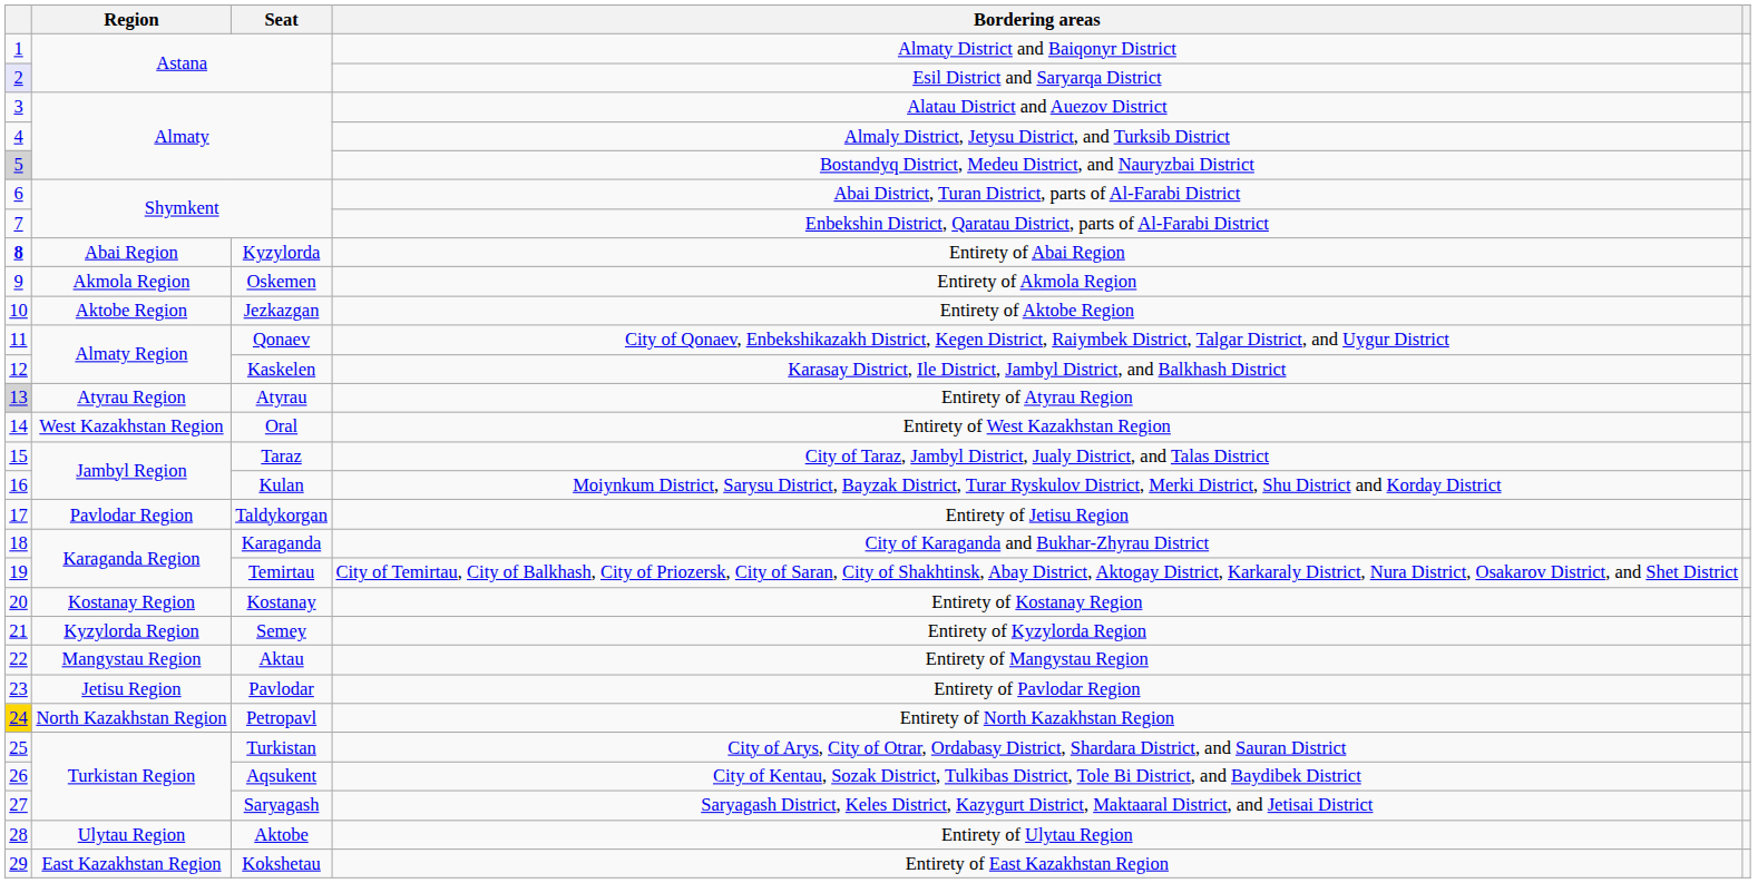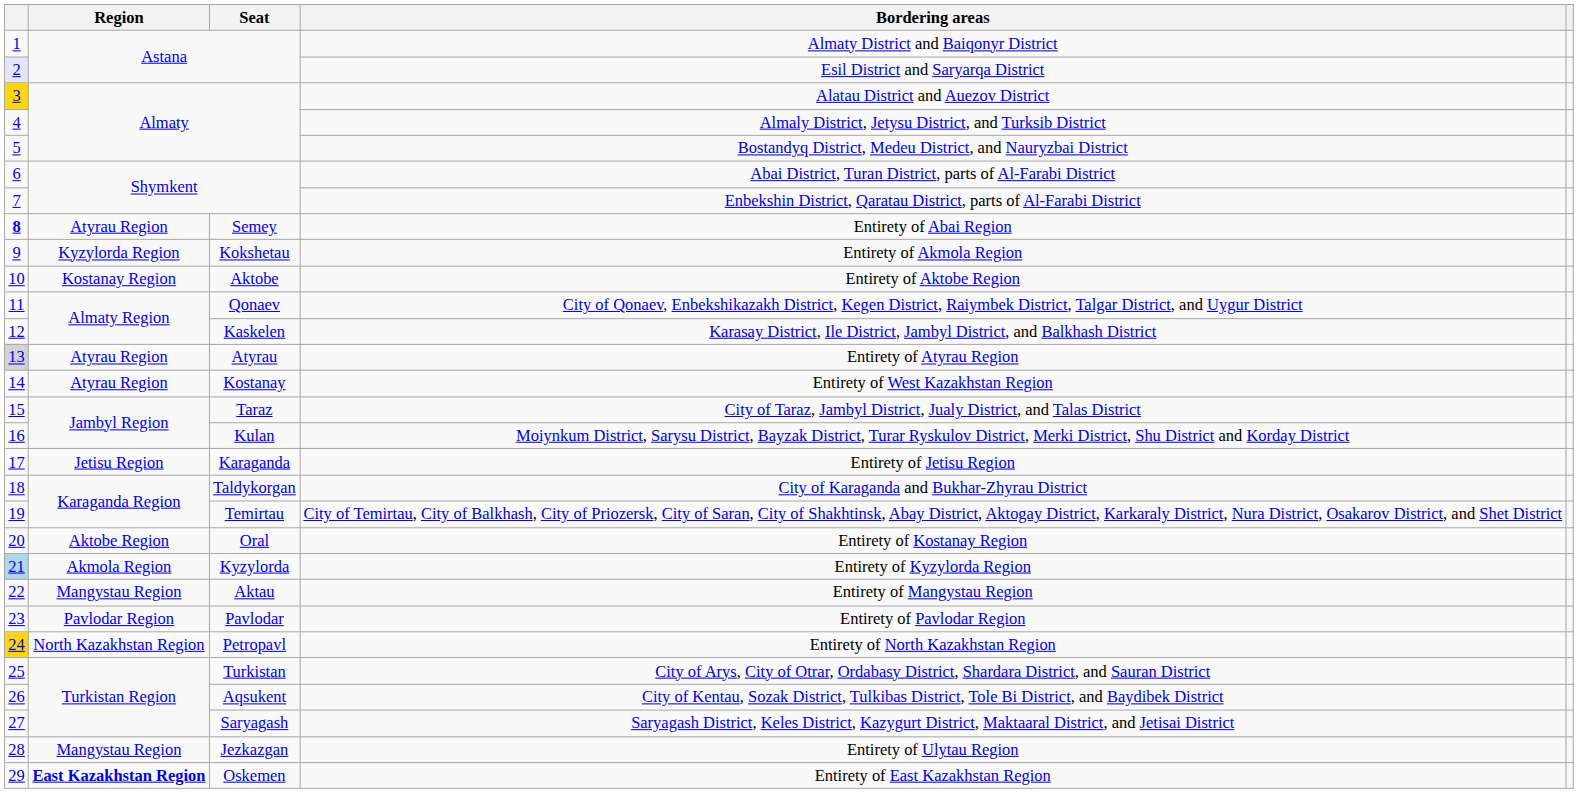Alatau District and Auezov District | column 1: no background -> gold background
Bostandyq District, Medeu District, and Nauryzbai District | column 1: lightgrey background -> no background
Entirety of Abai Region | Region: Abai Region -> Atyrau Region
Entirety of Abai Region | Seat: Kyzylorda -> Semey
Entirety of Akmola Region | Region: Akmola Region -> Kyzylorda Region
Entirety of Akmola Region | Seat: Oskemen -> Kokshetau
Entirety of Aktobe Region | Region: Aktobe Region -> Kostanay Region
Entirety of Aktobe Region | Seat: Jezkazgan -> Aktobe
Entirety of West Kazakhstan Region | Region: West Kazakhstan Region -> Atyrau Region
Entirety of West Kazakhstan Region | Seat: Oral -> Kostanay
Entirety of Jetisu Region | Region: Pavlodar Region -> Jetisu Region
Entirety of Jetisu Region | Seat: Taldykorgan -> Karaganda
City of Karaganda and Bukhar-Zhyrau District | Seat: Karaganda -> Taldykorgan
Entirety of Kostanay Region | Region: Kostanay Region -> Aktobe Region
Entirety of Kostanay Region | Seat: Kostanay -> Oral
Entirety of Kyzylorda Region | column 1: no background -> lightblue background
Entirety of Kyzylorda Region | Region: Kyzylorda Region -> Akmola Region
Entirety of Kyzylorda Region | Seat: Semey -> Kyzylorda
Entirety of Pavlodar Region | Region: Jetisu Region -> Pavlodar Region
Entirety of Ulytau Region | Region: Ulytau Region -> Mangystau Region
Entirety of Ulytau Region | Seat: Aktobe -> Jezkazgan
Entirety of East Kazakhstan Region | Region: normal -> bold
Entirety of East Kazakhstan Region | Seat: Kokshetau -> Oskemen
